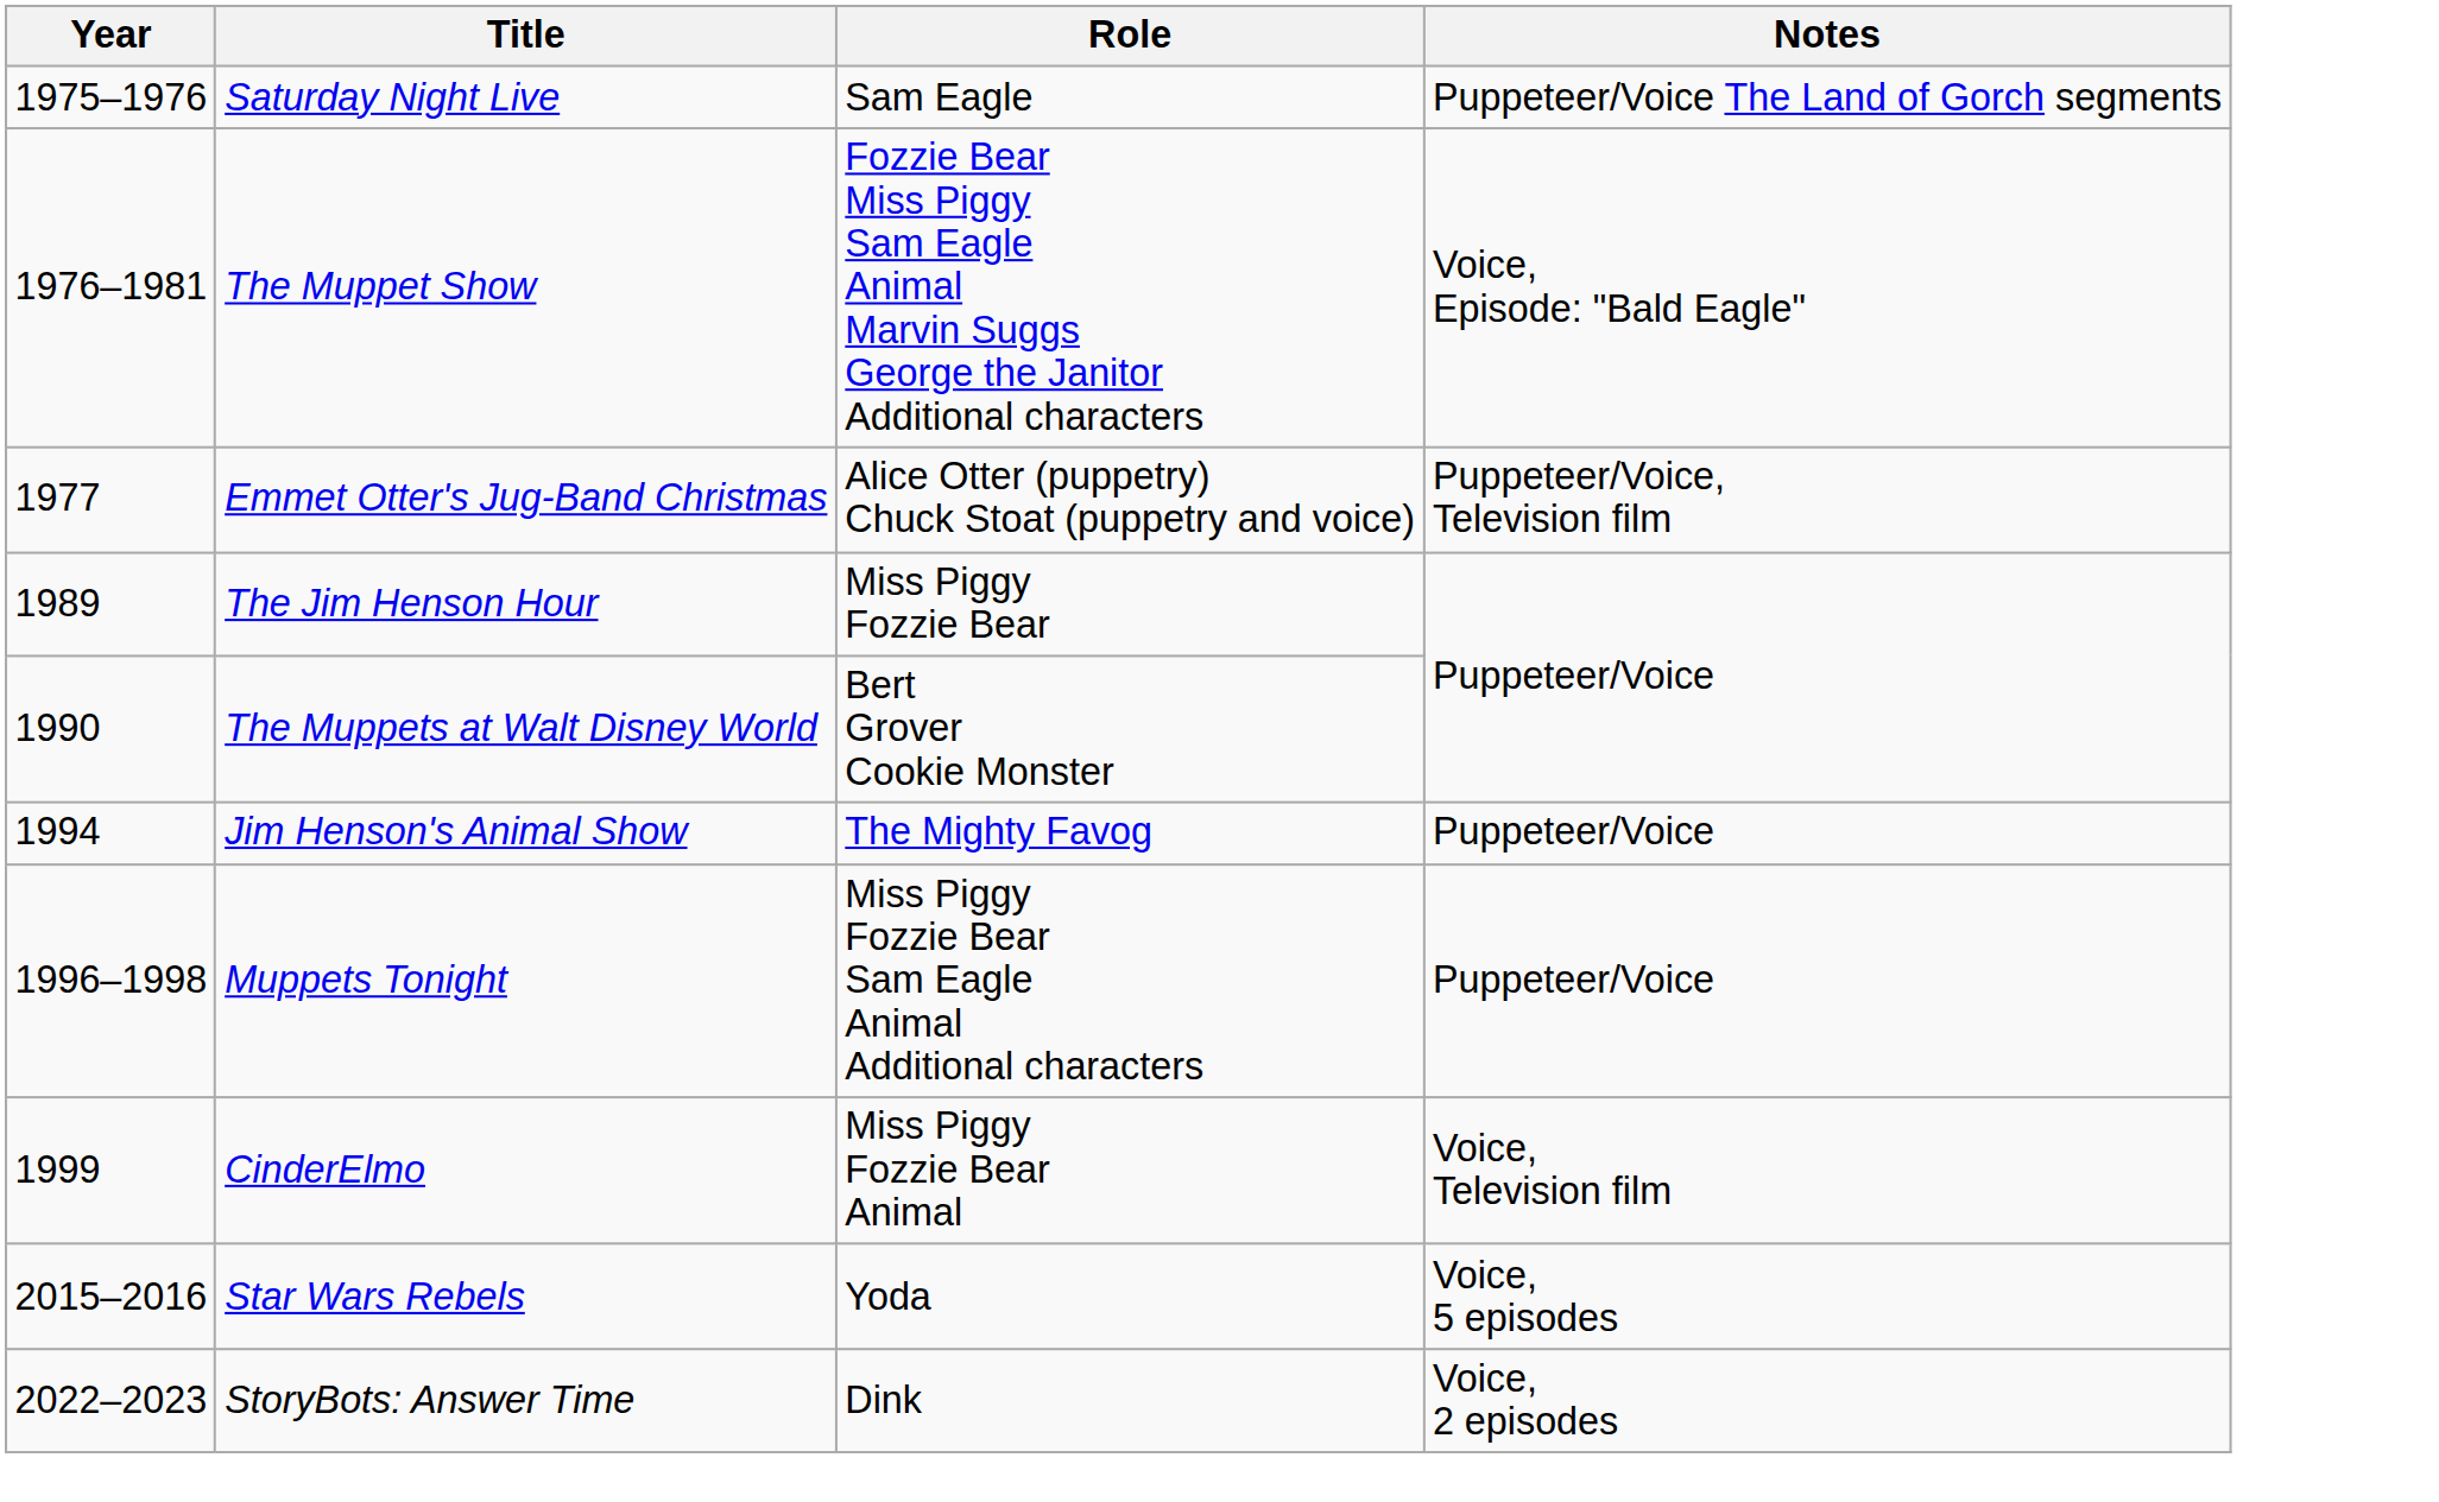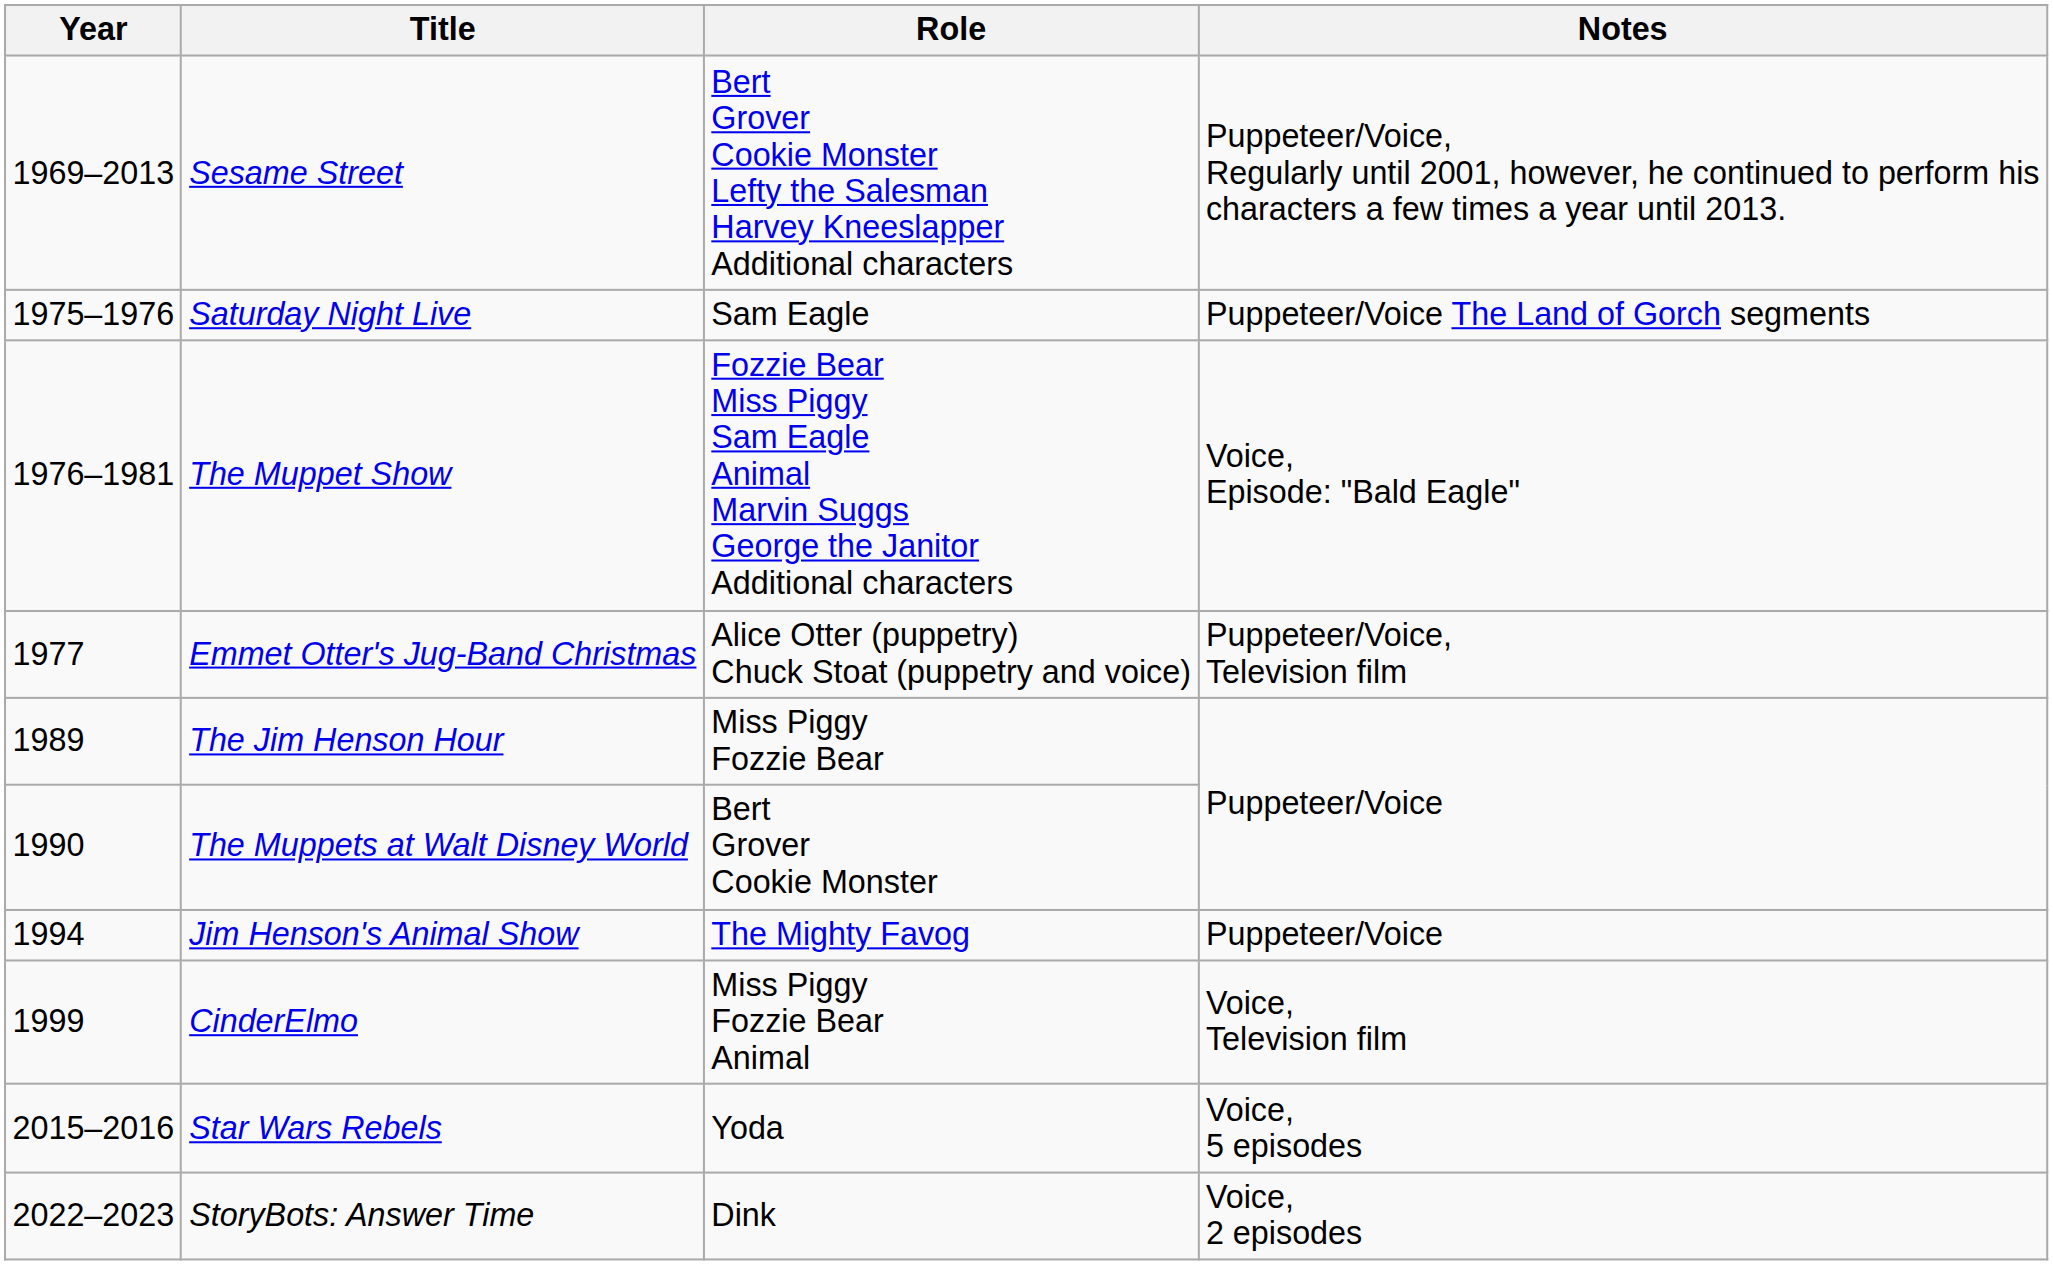+ row: 1969–2013 | Sesame Street | Bert Grover Cookie Monster Lefty the Salesman Harvey Kneeslapper Additional characters | Puppeteer/Voice, Regularly until 2001, however, he continued to perform his characters a few times a year until 2013.
- row: 1996–1998 | Muppets Tonight | Miss Piggy Fozzie Bear Sam Eagle Animal Additional characters | Puppeteer/Voice
